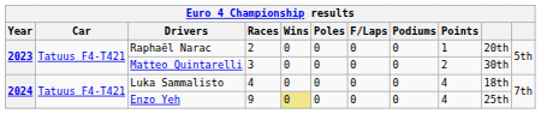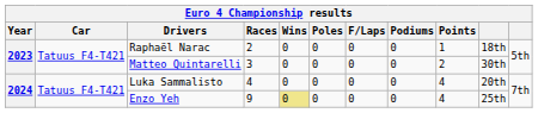Raphaël Narac | column 10: 20th -> 18th
Luka Sammalisto | column 10: 18th -> 20th
